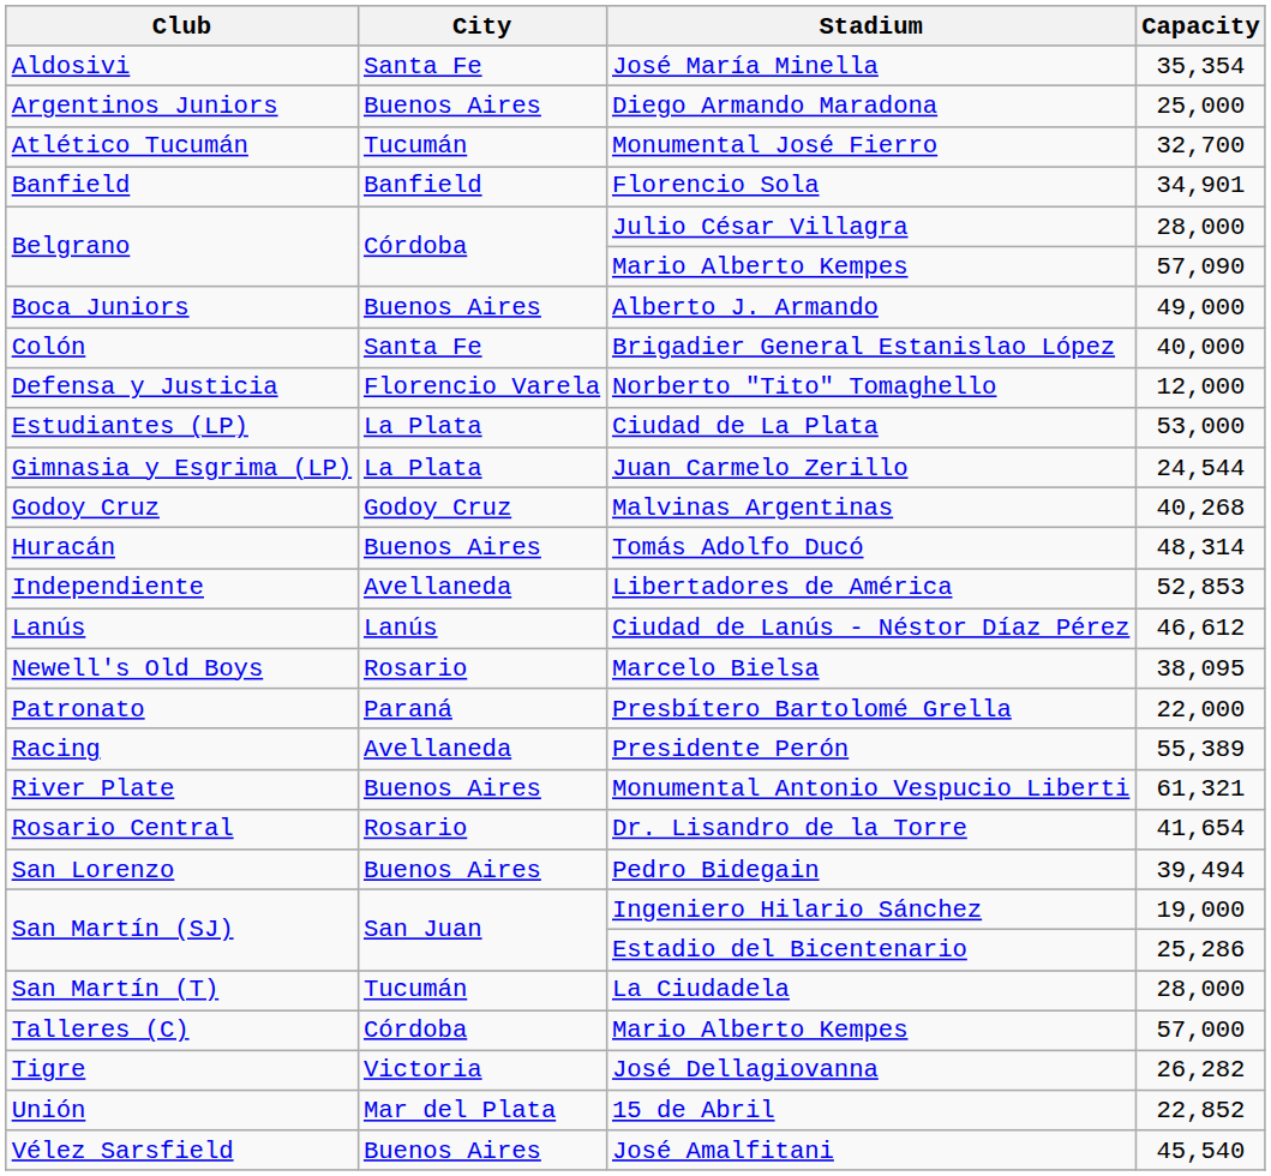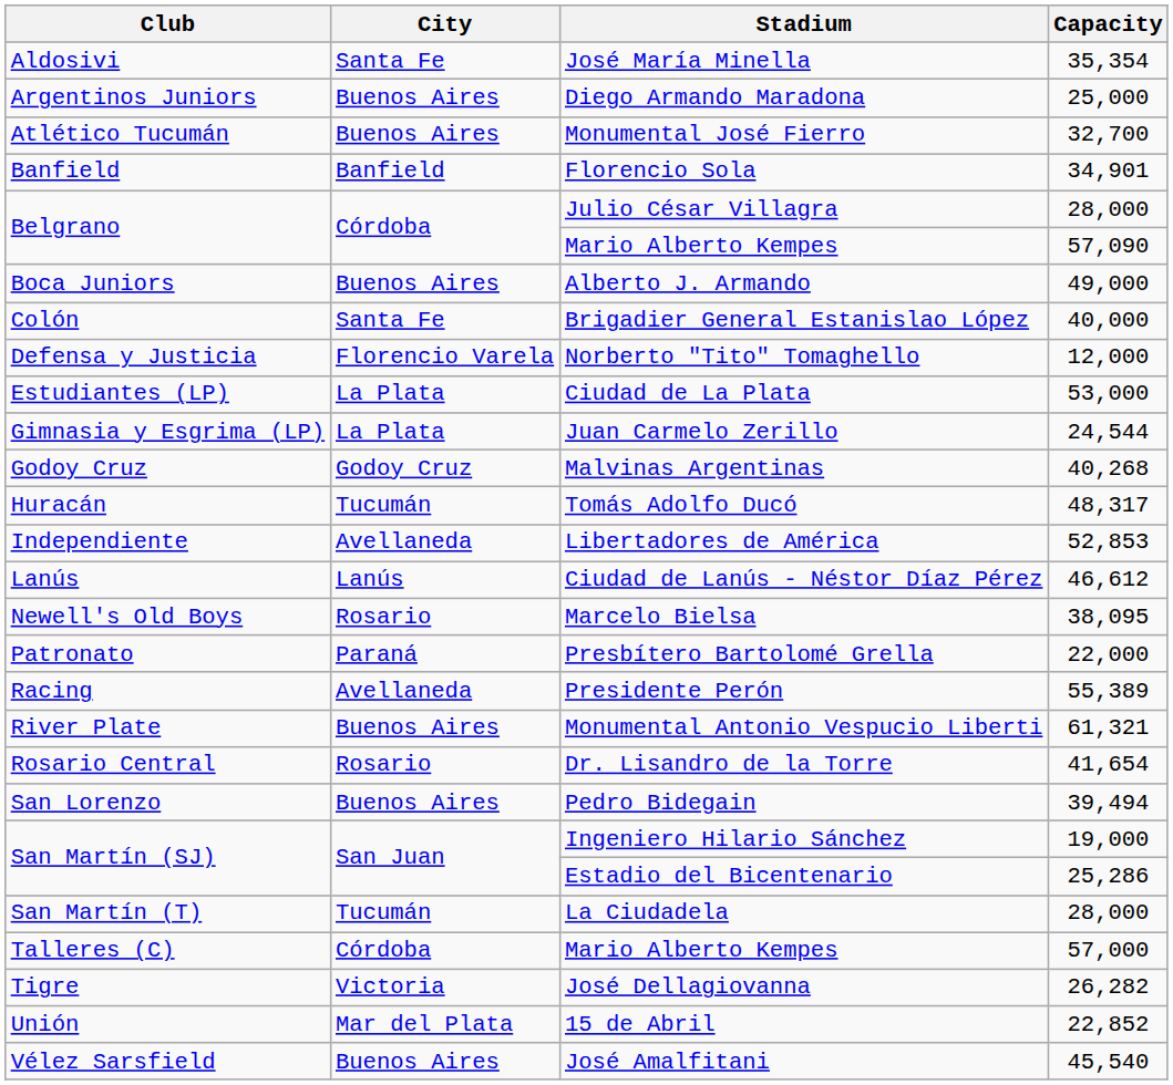Monumental José Fierro | City: Tucumán -> Buenos Aires
Tomás Adolfo Ducó | City: Buenos Aires -> Tucumán
Tomás Adolfo Ducó | Capacity: 48,314 -> 48,317
